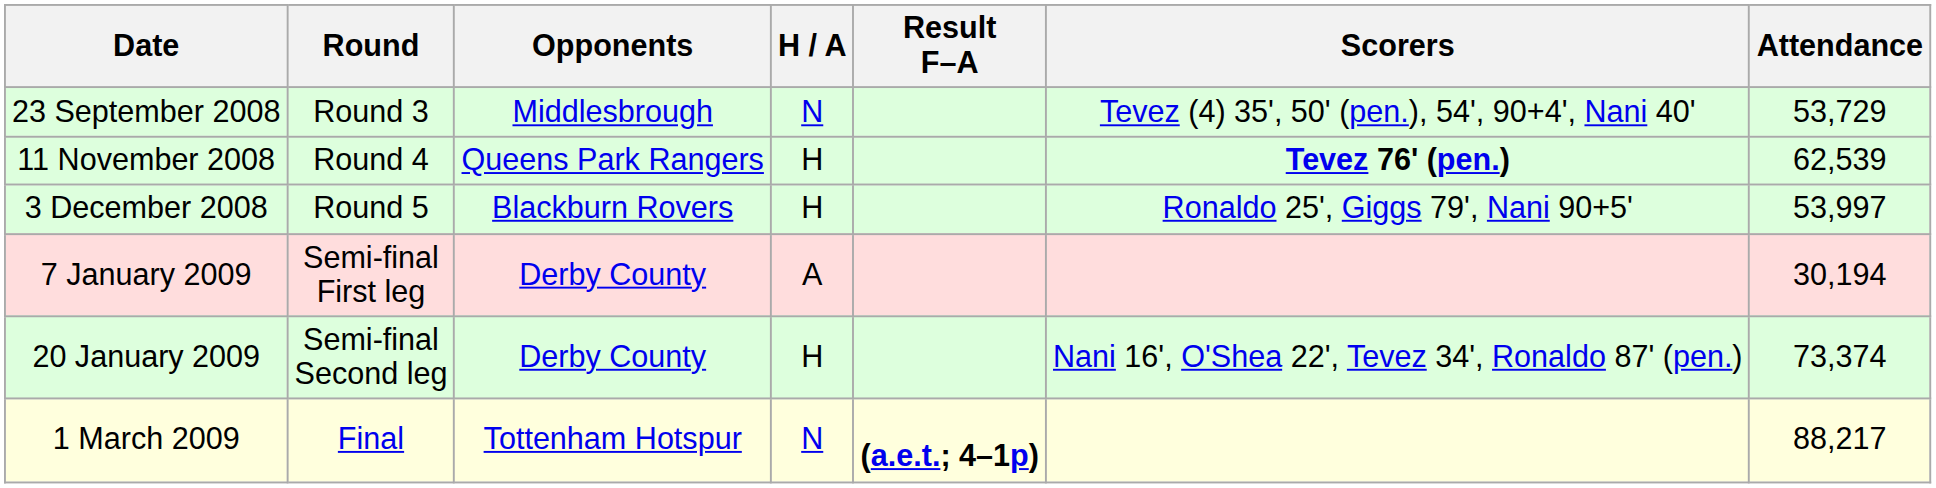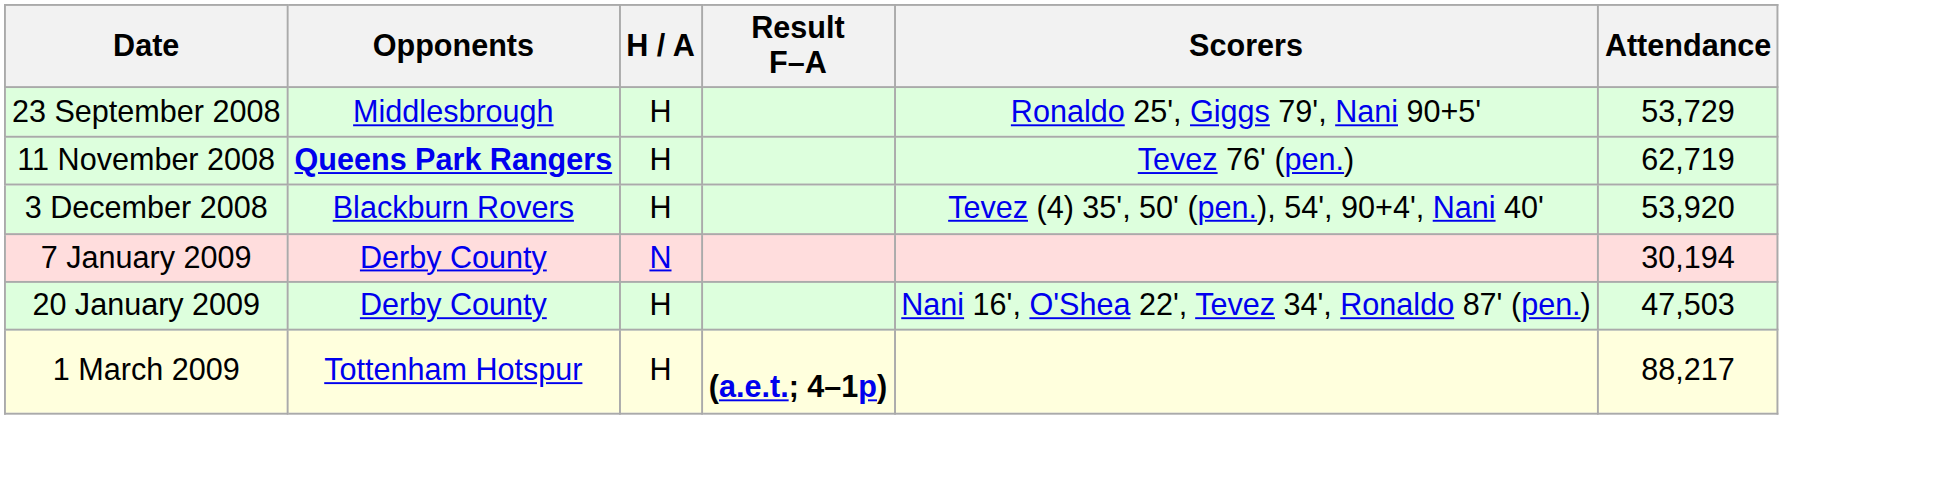- column: Round | Round 3 | Round 4 | Round 5 | Semi-final First leg | Semi-final Second leg | Final
23 September 2008 | H / A: N -> H
23 September 2008 | Scorers: Tevez (4) 35', 50' (pen.), 54', 90+4', Nani 40' -> Ronaldo 25', Giggs 79', Nani 90+5'
11 November 2008 | Opponents: normal -> bold
11 November 2008 | Scorers: bold -> normal
11 November 2008 | Attendance: 62,539 -> 62,719
3 December 2008 | Scorers: Ronaldo 25', Giggs 79', Nani 90+5' -> Tevez (4) 35', 50' (pen.), 54', 90+4', Nani 40'
3 December 2008 | Attendance: 53,997 -> 53,920
7 January 2009 | H / A: A -> N
20 January 2009 | Attendance: 73,374 -> 47,503
1 March 2009 | H / A: N -> H
